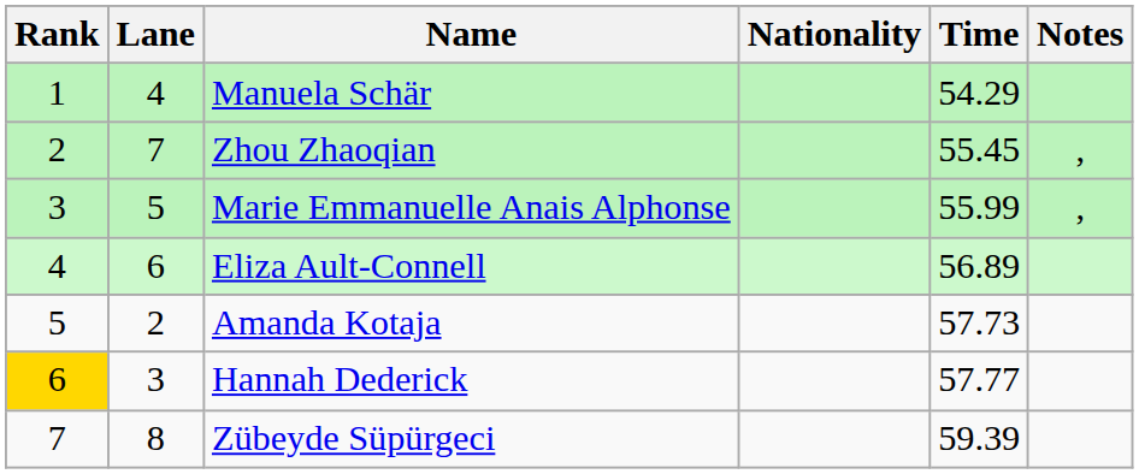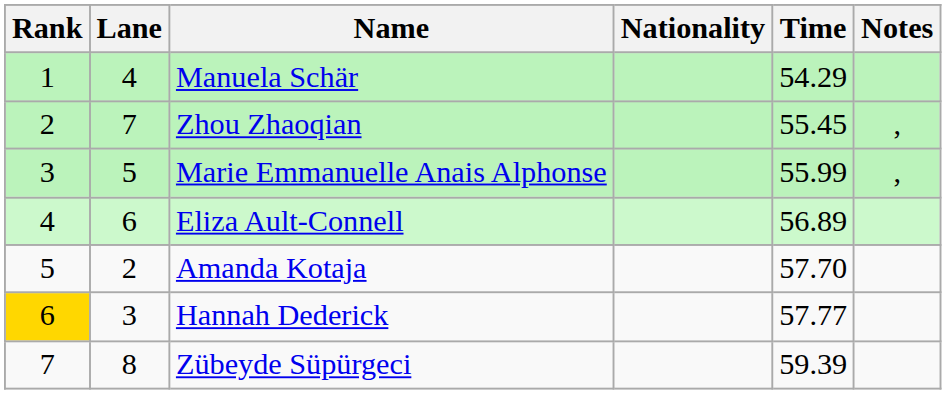Amanda Kotaja | Time: 57.73 -> 57.70
